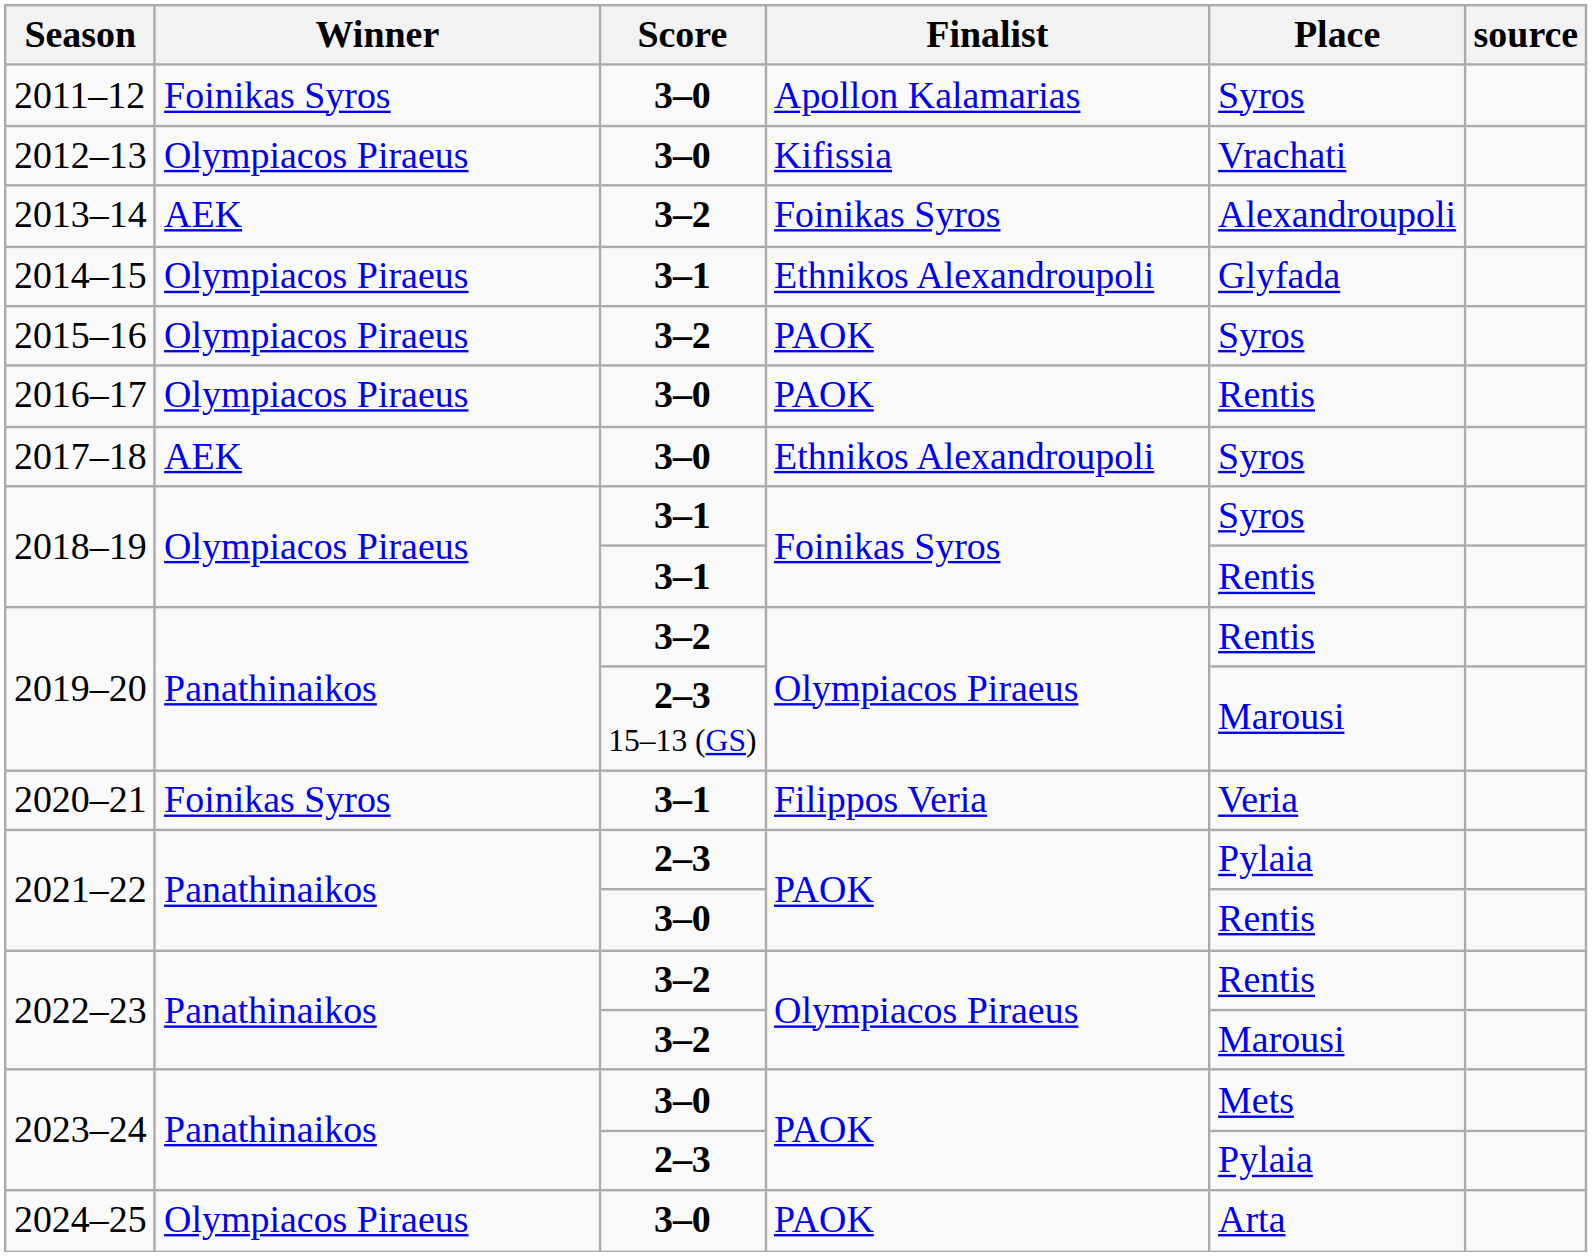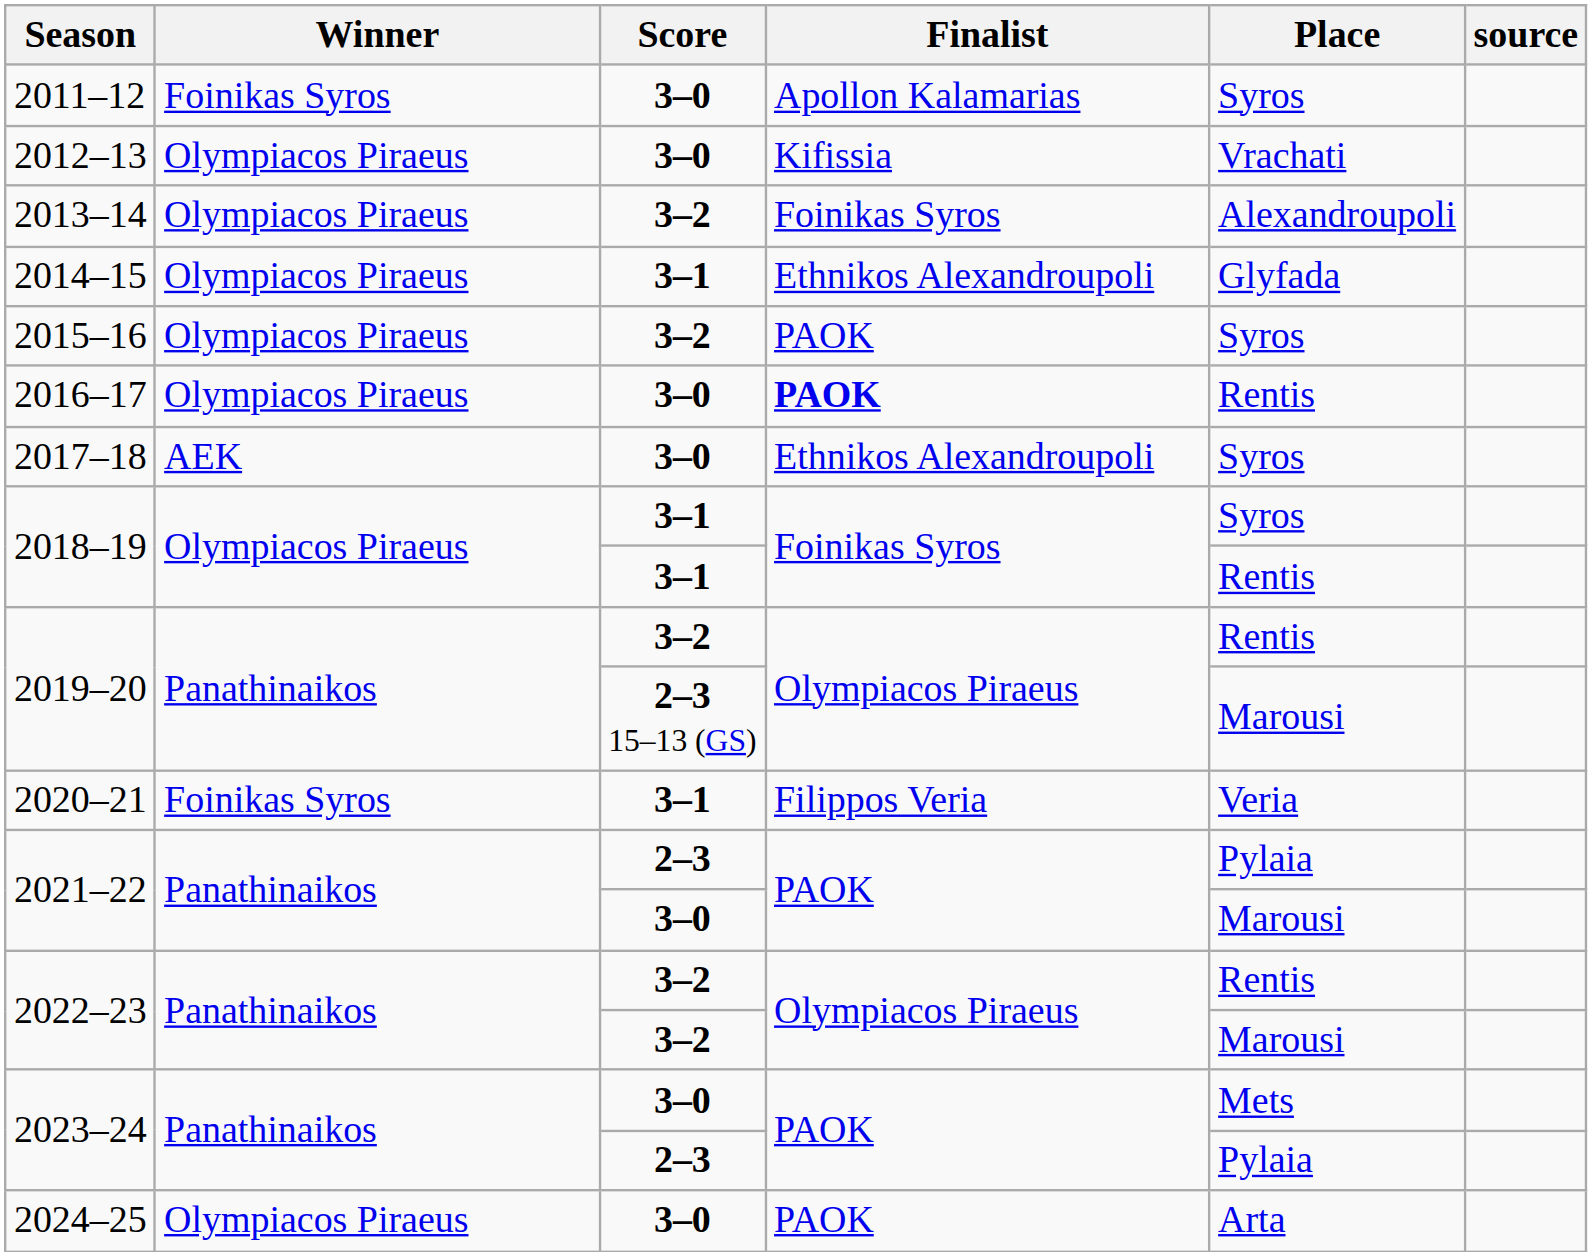2013–14 | Winner: AEK -> Olympiacos Piraeus
2016–17 | Finalist: normal -> bold
2021–22 / 3–0 | Place: Rentis -> Marousi
